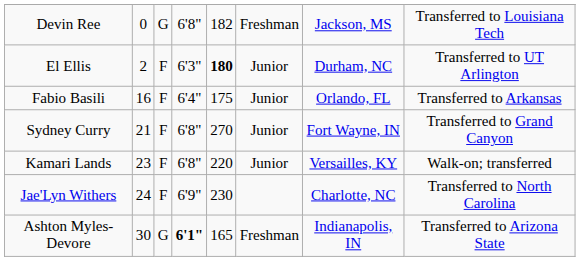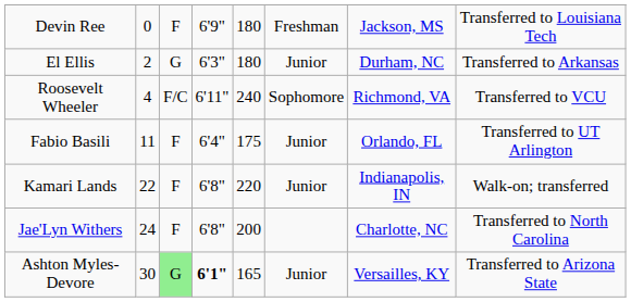Devin Ree | column 3: G -> F
Devin Ree | column 4: 6'8" -> 6'9"
Devin Ree | column 5: 182 -> 180
El Ellis | column 3: F -> G
El Ellis | column 5: bold -> normal
El Ellis | column 8: Transferred to UT Arlington -> Transferred to Arkansas
+ row: Roosevelt Wheeler | 4 | F/C | 6'11" | 240 | Sophomore | Richmond, VA | Transferred to VCU
Fabio Basili | column 2: 16 -> 11
Fabio Basili | column 8: Transferred to Arkansas -> Transferred to UT Arlington
- row: Sydney Curry | 21 | F | 6'8" | 270 | Junior | Fort Wayne, IN | Transferred to Grand Canyon
Kamari Lands | column 2: 23 -> 22
Kamari Lands | column 7: Versailles, KY -> Indianapolis, IN
Jae'Lyn Withers | column 4: 6'9" -> 6'8"
Jae'Lyn Withers | column 5: 230 -> 200
Ashton Myles-Devore | column 3: no background -> lightgreen background
Ashton Myles-Devore | column 6: Freshman -> Junior
Ashton Myles-Devore | column 7: Indianapolis, IN -> Versailles, KY
